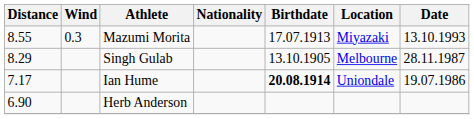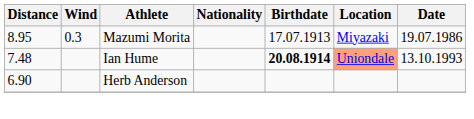Mazumi Morita | Distance: 8.55 -> 8.95
Mazumi Morita | Date: 13.10.1993 -> 19.07.1986
- row: 8.29 | Singh Gulab | 13.10.1905 | Melbourne | 28.11.1987
Ian Hume | Distance: 7.17 -> 7.48
Ian Hume | Location: no background -> lightsalmon background
Ian Hume | Date: 19.07.1986 -> 13.10.1993
